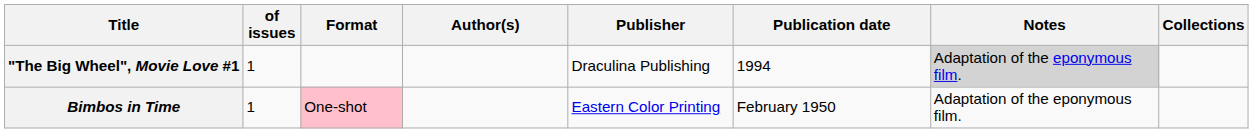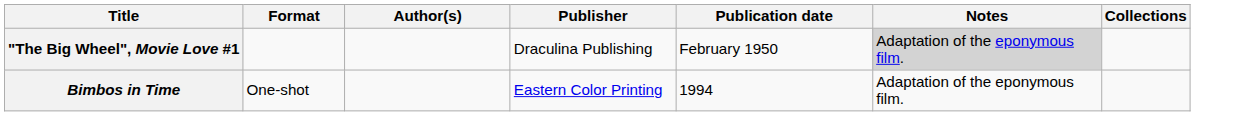- column: of issues | 1 | 1
"The Big Wheel", Movie Love #1 | Publication date: 1994 -> February 1950
Bimbos in Time | Format: pink background -> no background
Bimbos in Time | Publication date: February 1950 -> 1994
